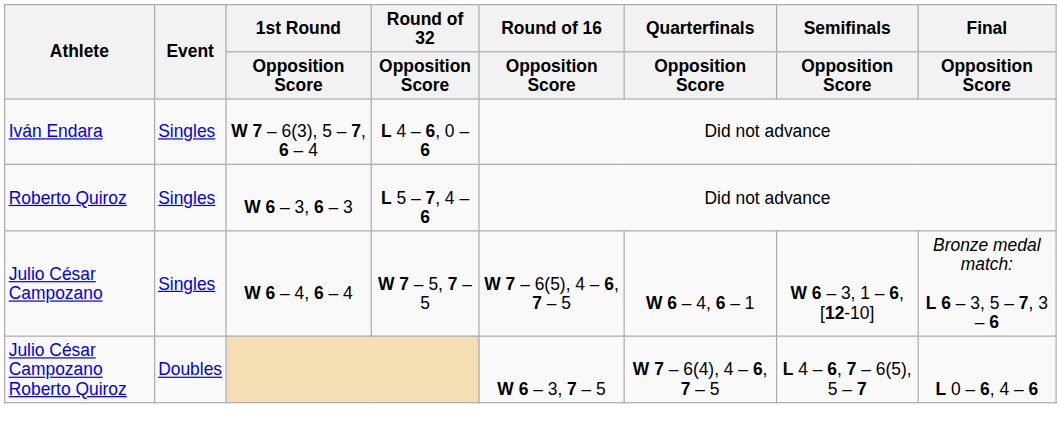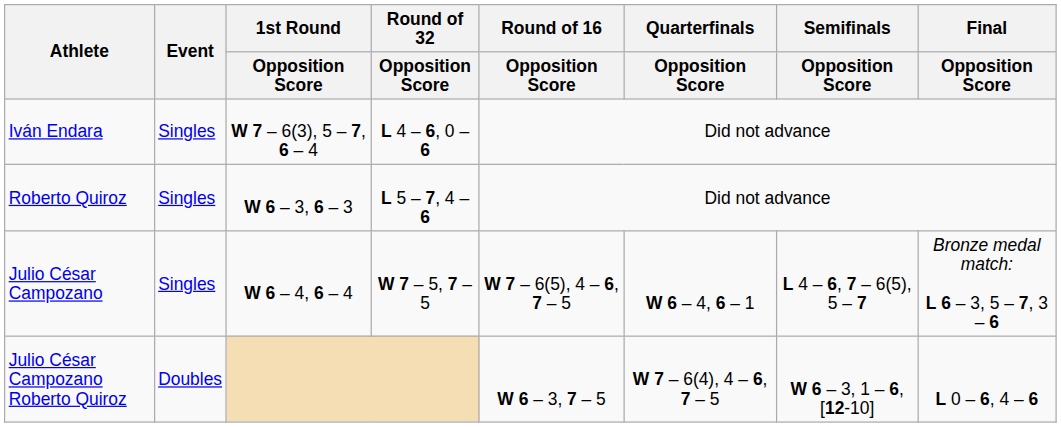Julio César Campozano | Semifinals / Opposition Score: W 6 – 3, 1 – 6, [12-10] -> L 4 – 6, 7 – 6(5), 5 – 7
Julio César Campozano Roberto Quiroz | Semifinals / Opposition Score: L 4 – 6, 7 – 6(5), 5 – 7 -> W 6 – 3, 1 – 6, [12-10]
